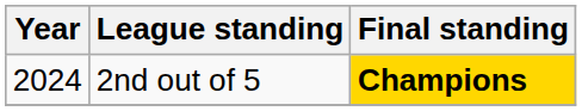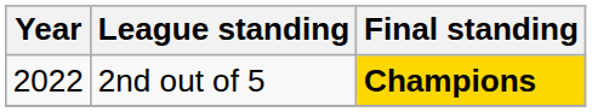2nd out of 5 | Year: 2024 -> 2022
